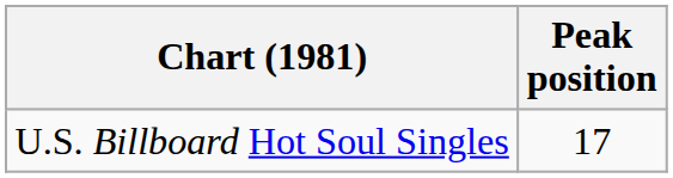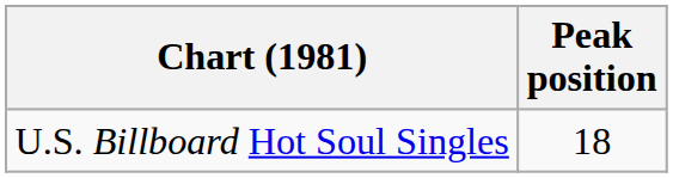U.S. Billboard Hot Soul Singles | Peak position: 17 -> 18
